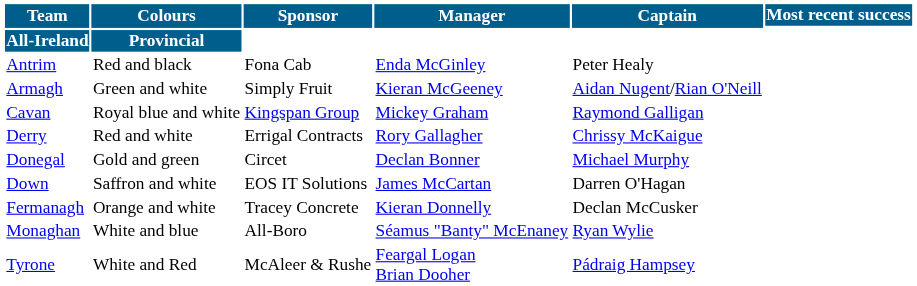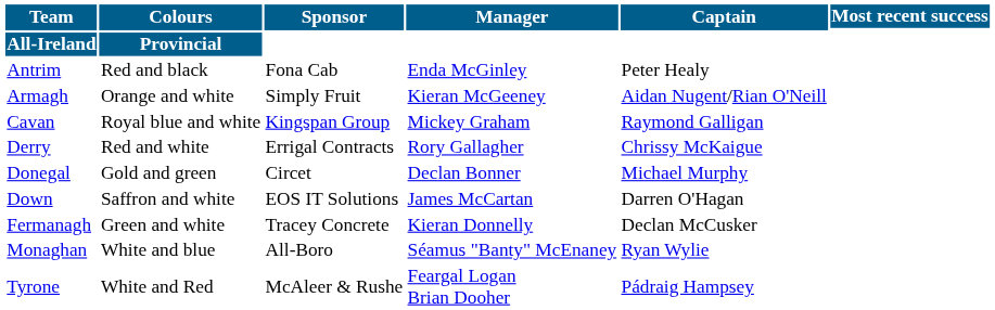Armagh | Colours: Green and white -> Orange and white
Fermanagh | Colours: Orange and white -> Green and white
